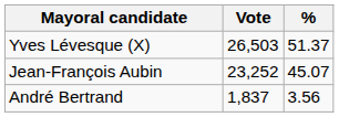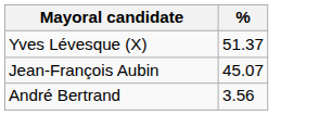- column: Vote | 26,503 | 23,252 | 1,837
